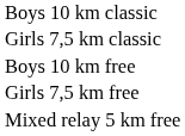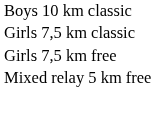- row: Boys 10 km free
